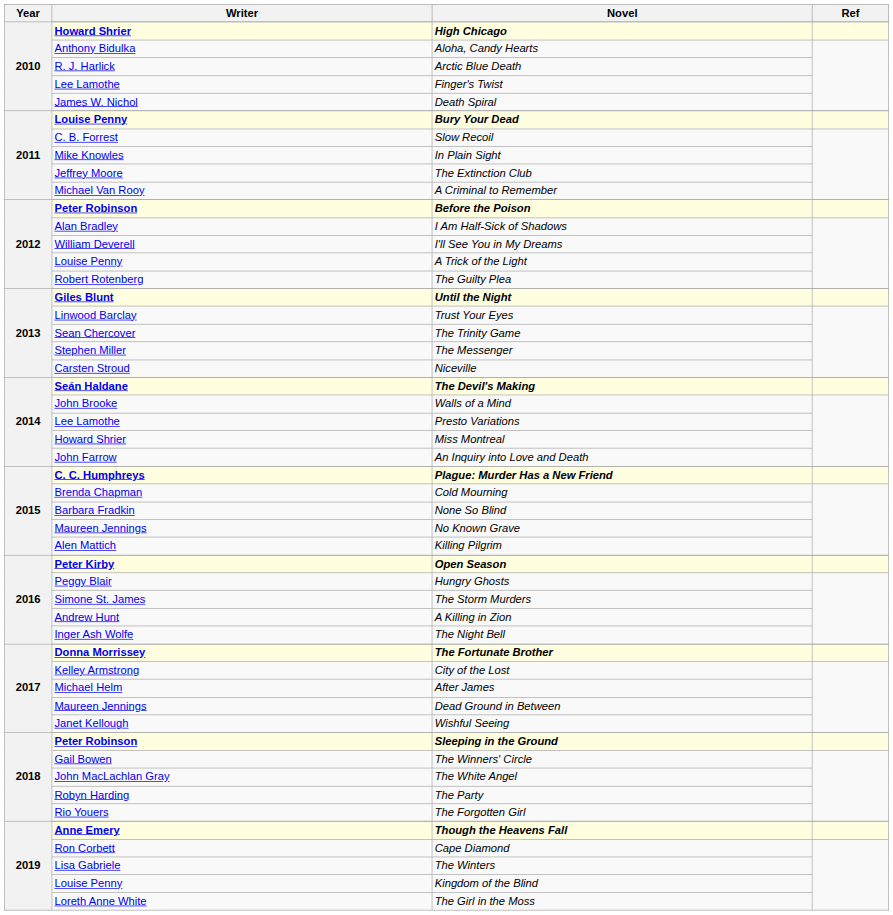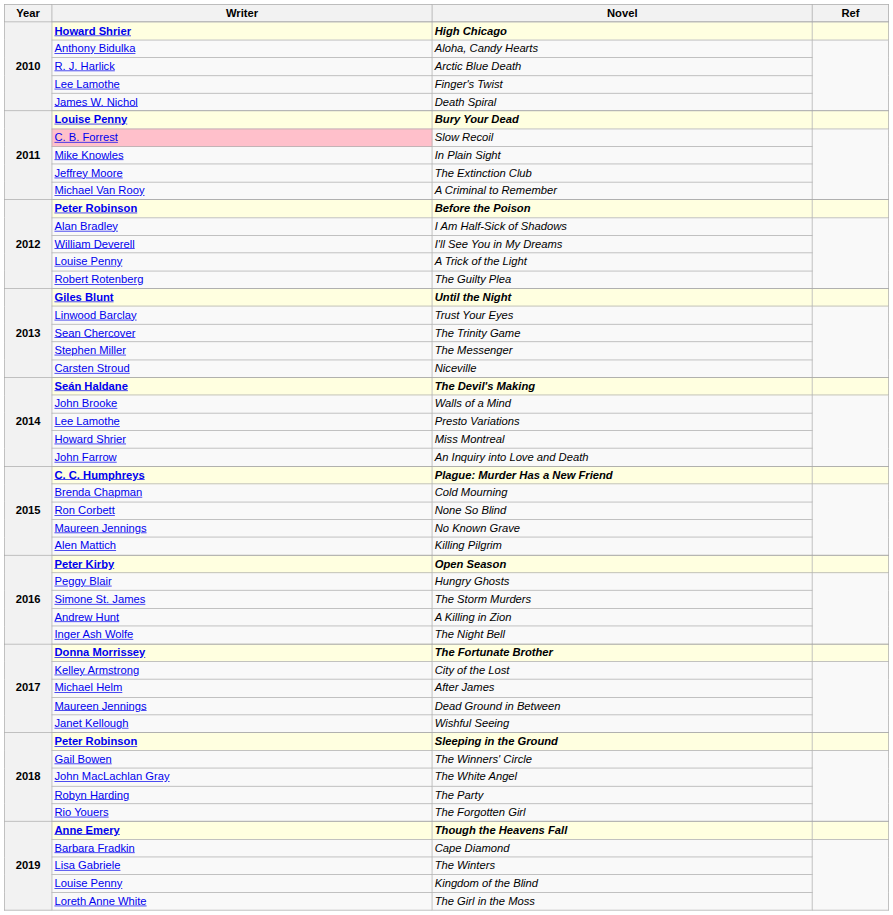Slow Recoil | Writer: no background -> pink background
None So Blind | Writer: Barbara Fradkin -> Ron Corbett
Cape Diamond | Writer: Ron Corbett -> Barbara Fradkin
